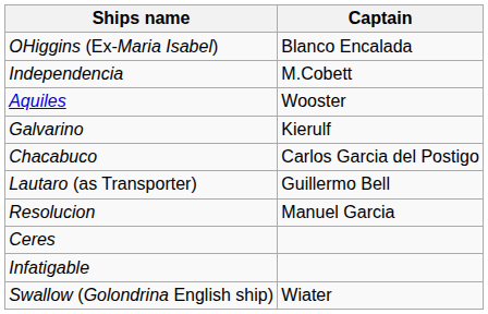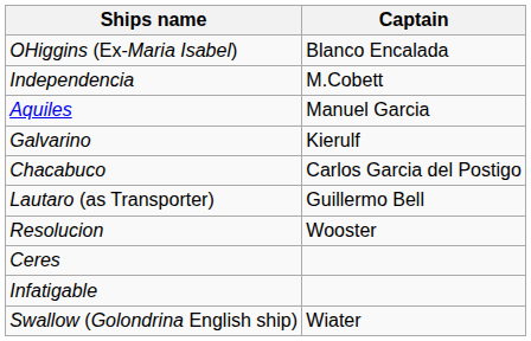Aquiles | Captain: Wooster -> Manuel Garcia
Resolucion | Captain: Manuel Garcia -> Wooster
